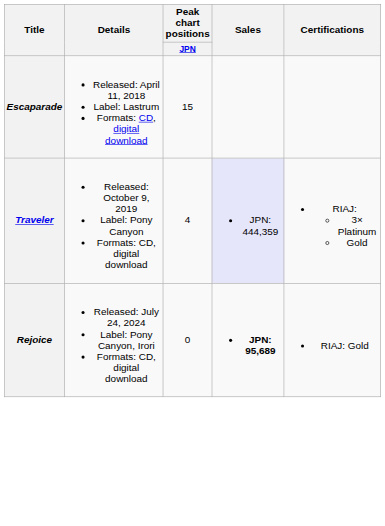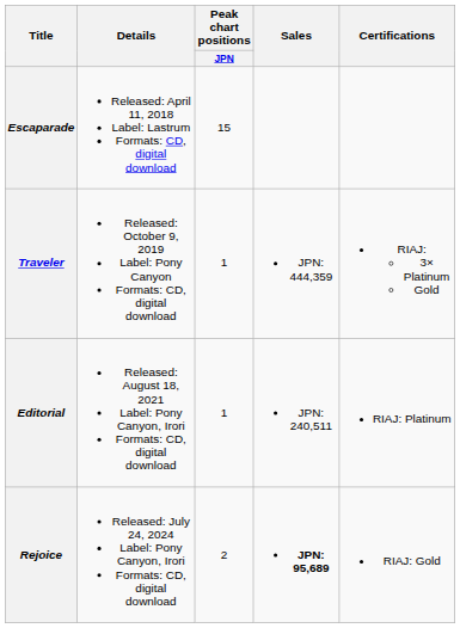Traveler | Peak chart positions / JPN: 4 -> 1
Traveler | Sales: lavender background -> no background
+ row: Editorial | Released: August 18, 2021 Label: Pony Canyon, Irori Formats: CD, digital download | 1 | JPN: 240,511 | RIAJ: Platinum
Rejoice | Peak chart positions / JPN: 0 -> 2
